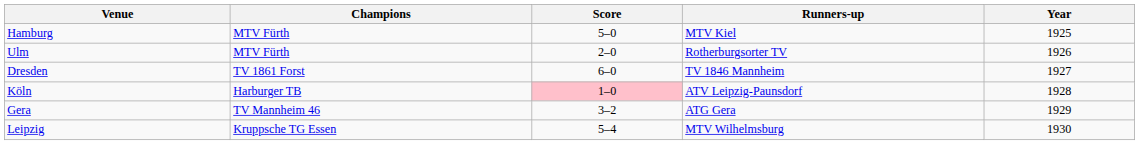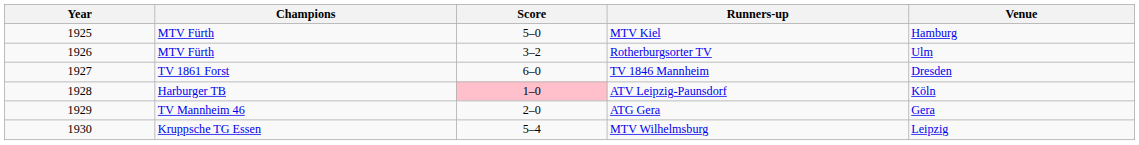columns swapped: Year <-> Venue
Rotherburgsorter TV | Score: 2–0 -> 3–2
ATG Gera | Score: 3–2 -> 2–0
